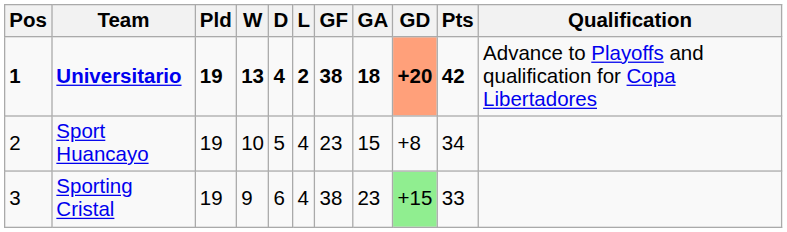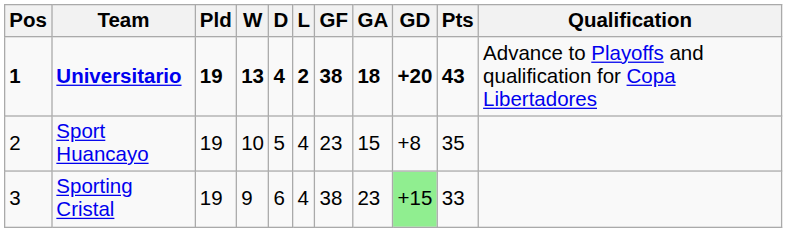Universitario | GD: lightsalmon background -> no background
Universitario | Pts: 42 -> 43
Sport Huancayo | Pts: 34 -> 35
